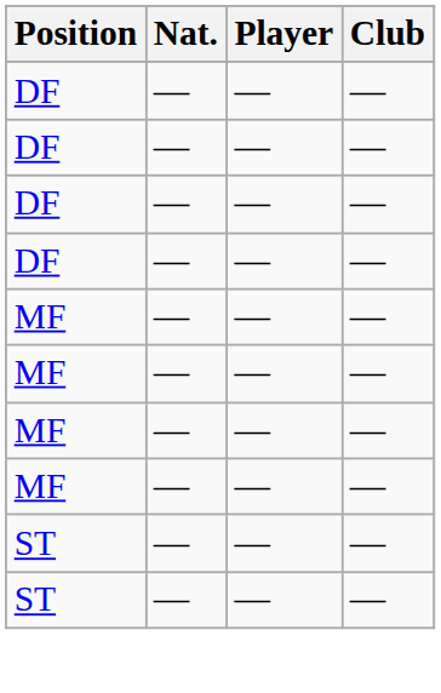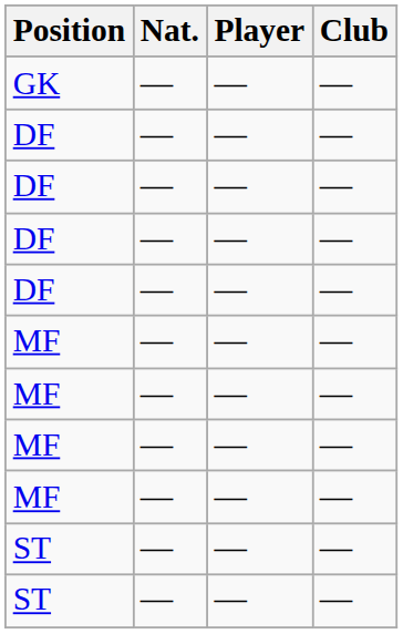+ row: GK | — | — | —
